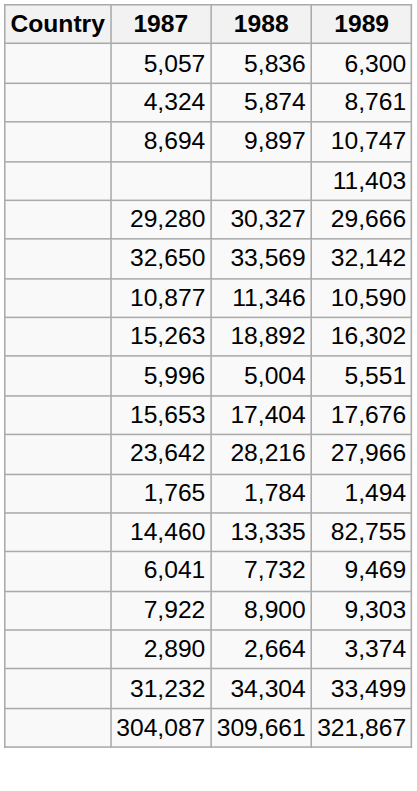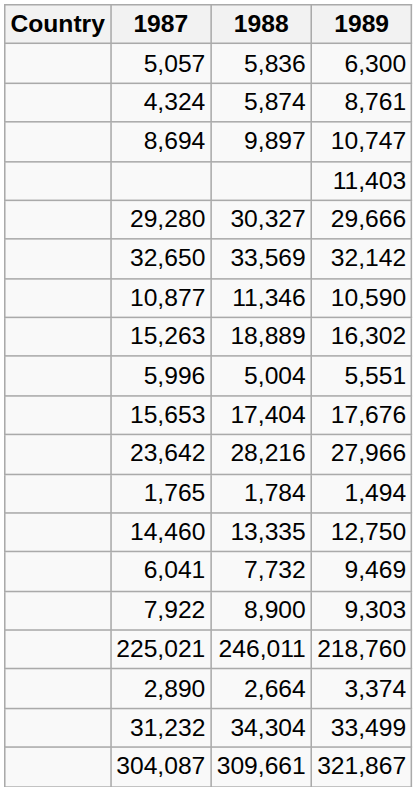15,263 | 1988: 18,892 -> 18,889
14,460 | 1989: 82,755 -> 12,750
+ row: 225,021 | 246,011 | 218,760
